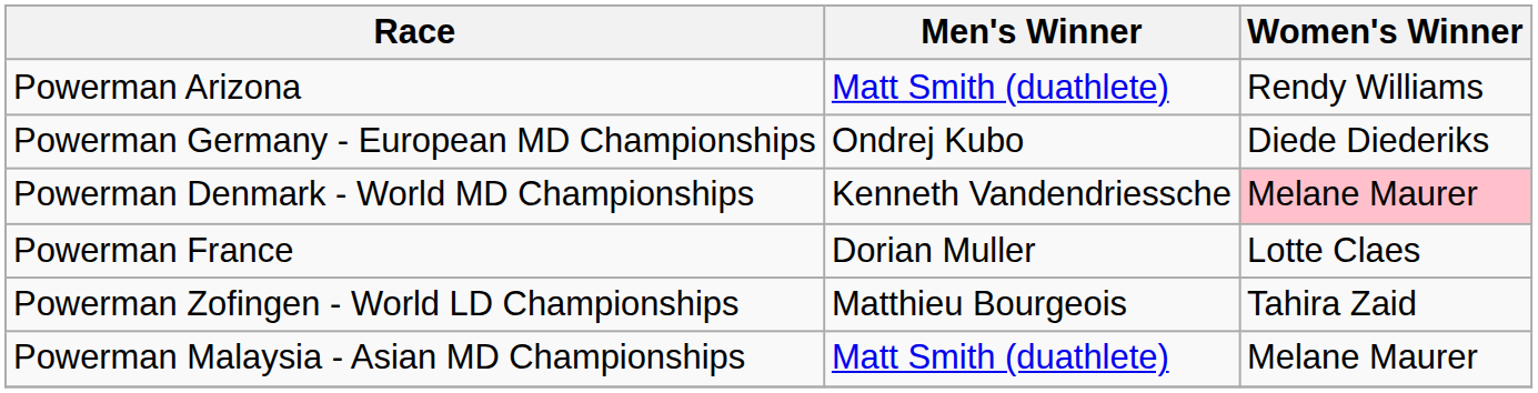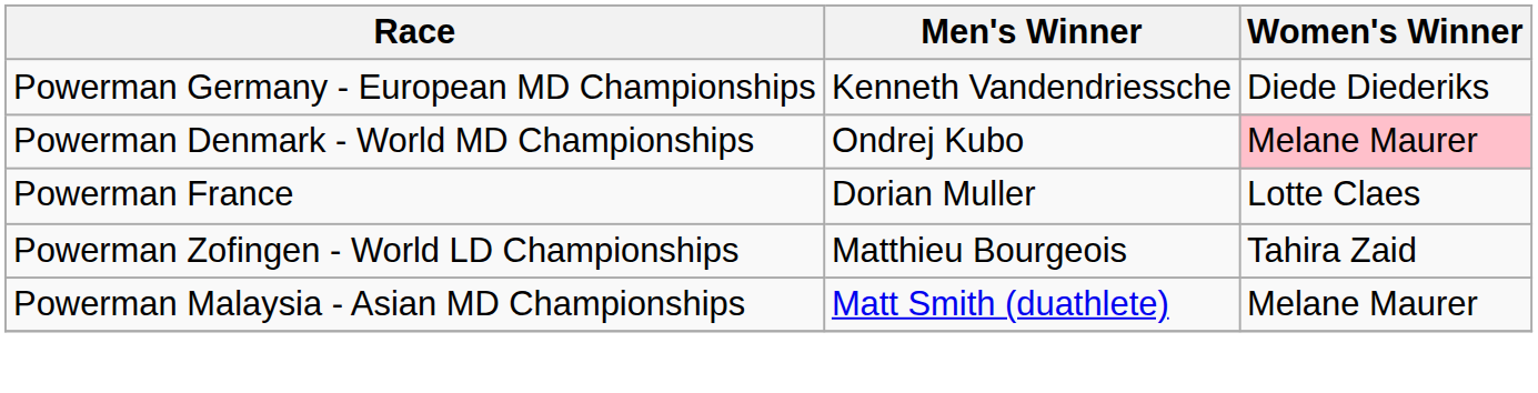- row: Powerman Arizona | Matt Smith (duathlete) | Rendy Williams
Powerman Germany - European MD Championships | Men's Winner: Ondrej Kubo -> Kenneth Vandendriessche
Powerman Denmark - World MD Championships | Men's Winner: Kenneth Vandendriessche -> Ondrej Kubo
